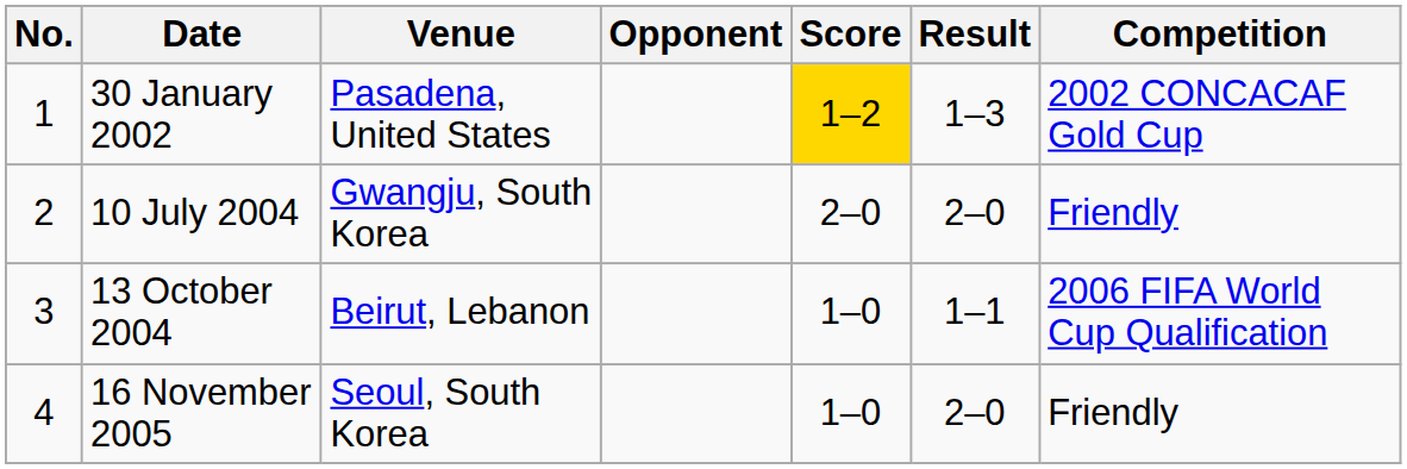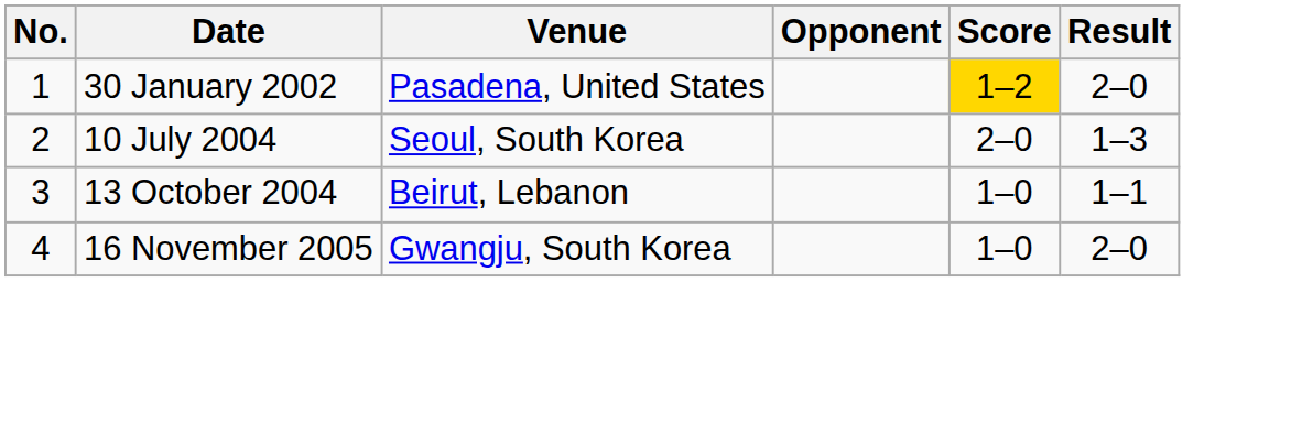- column: Competition | 2002 CONCACAF Gold Cup | Friendly | 2006 FIFA World Cup Qualification | Friendly
30 January 2002 | Result: 1–3 -> 2–0
10 July 2004 | Venue: Gwangju, South Korea -> Seoul, South Korea
10 July 2004 | Result: 2–0 -> 1–3
16 November 2005 | Venue: Seoul, South Korea -> Gwangju, South Korea
